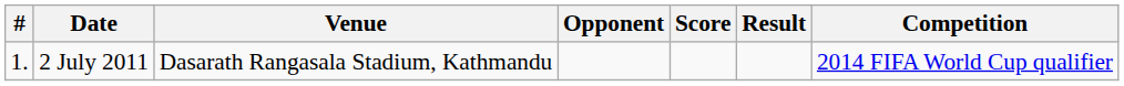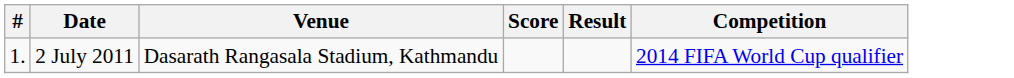- column: Opponent
